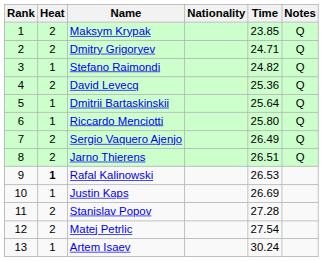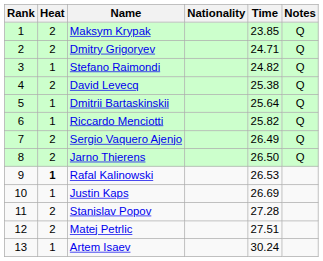David Levecq | Time: 25.36 -> 25.38
Riccardo Menciotti | Time: 25.80 -> 25.82
Jarno Thierens | Time: 26.51 -> 26.50
Matej Petrlic | Time: 27.54 -> 27.51
